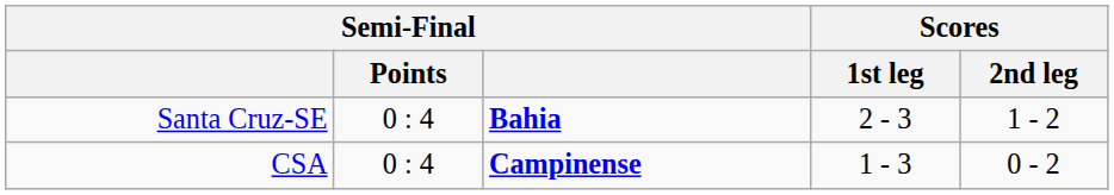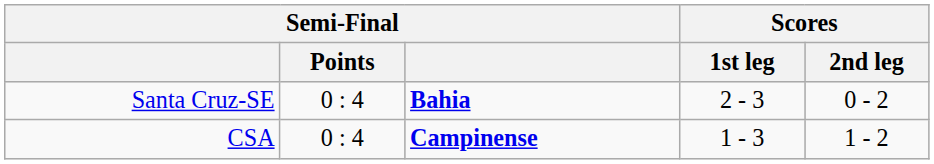Santa Cruz-SE | Scores / 2nd leg: 1 - 2 -> 0 - 2
CSA | Scores / 2nd leg: 0 - 2 -> 1 - 2
